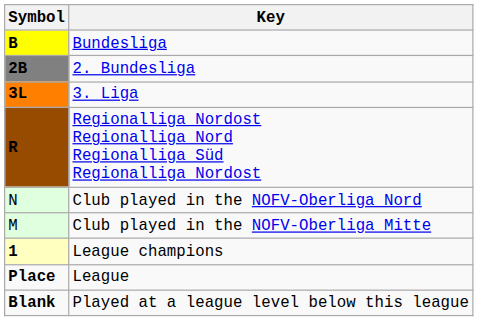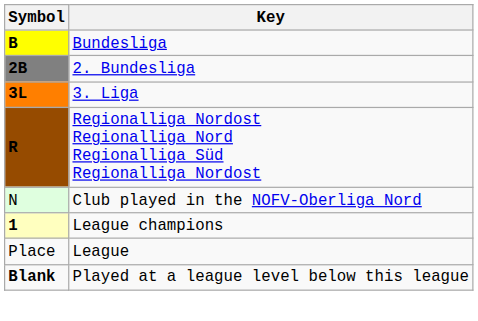- row: M | Club played in the NOFV-Oberliga Mitte
League | Symbol: bold -> normal
